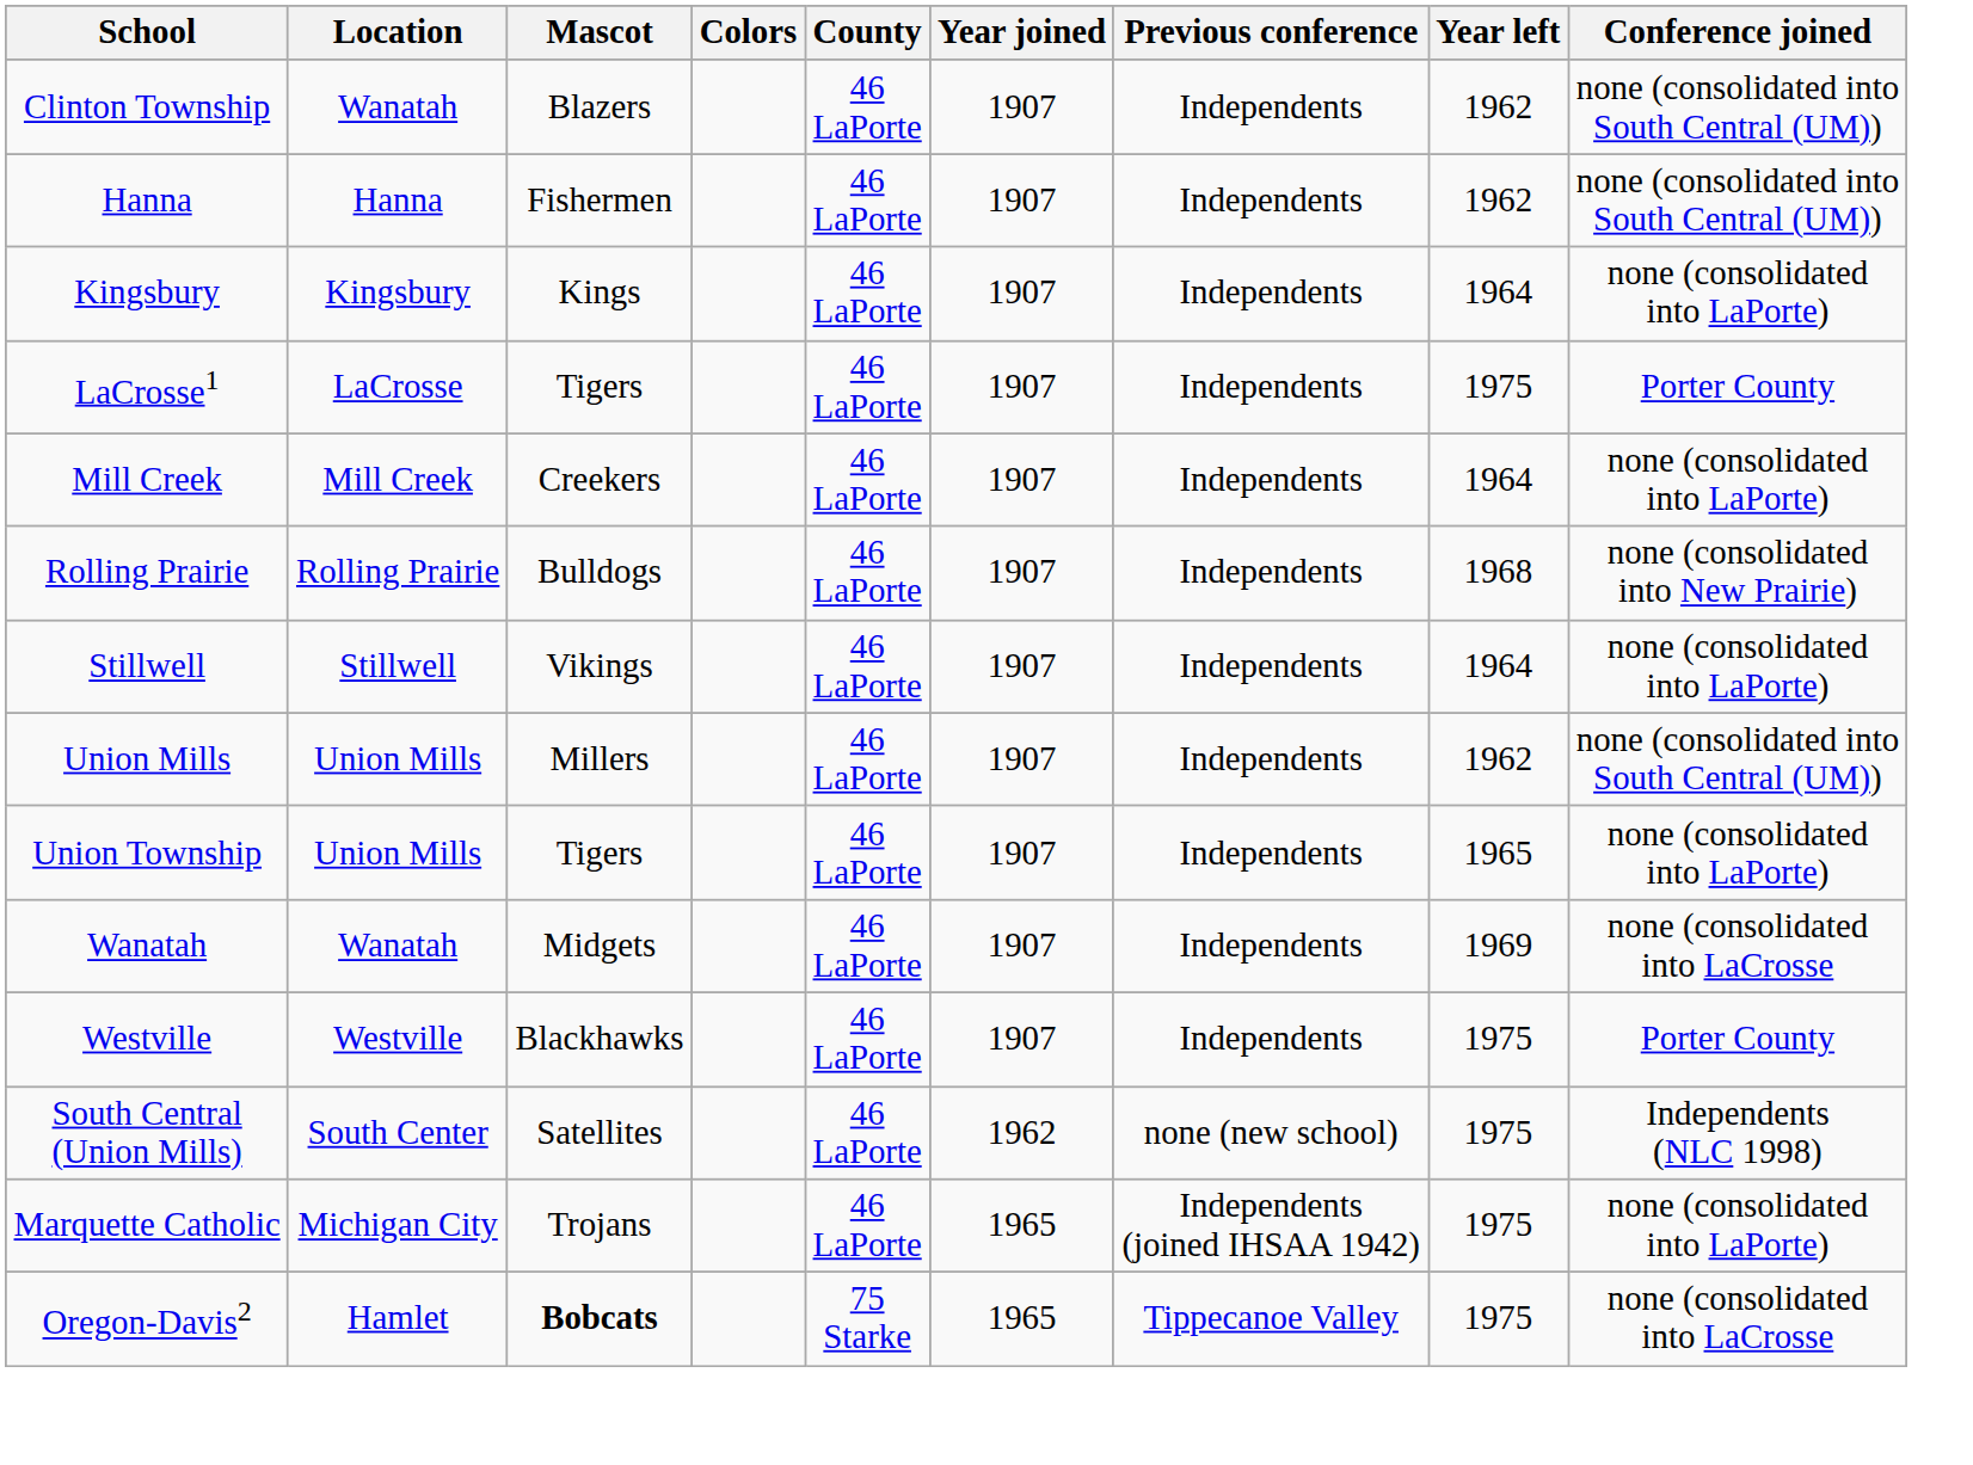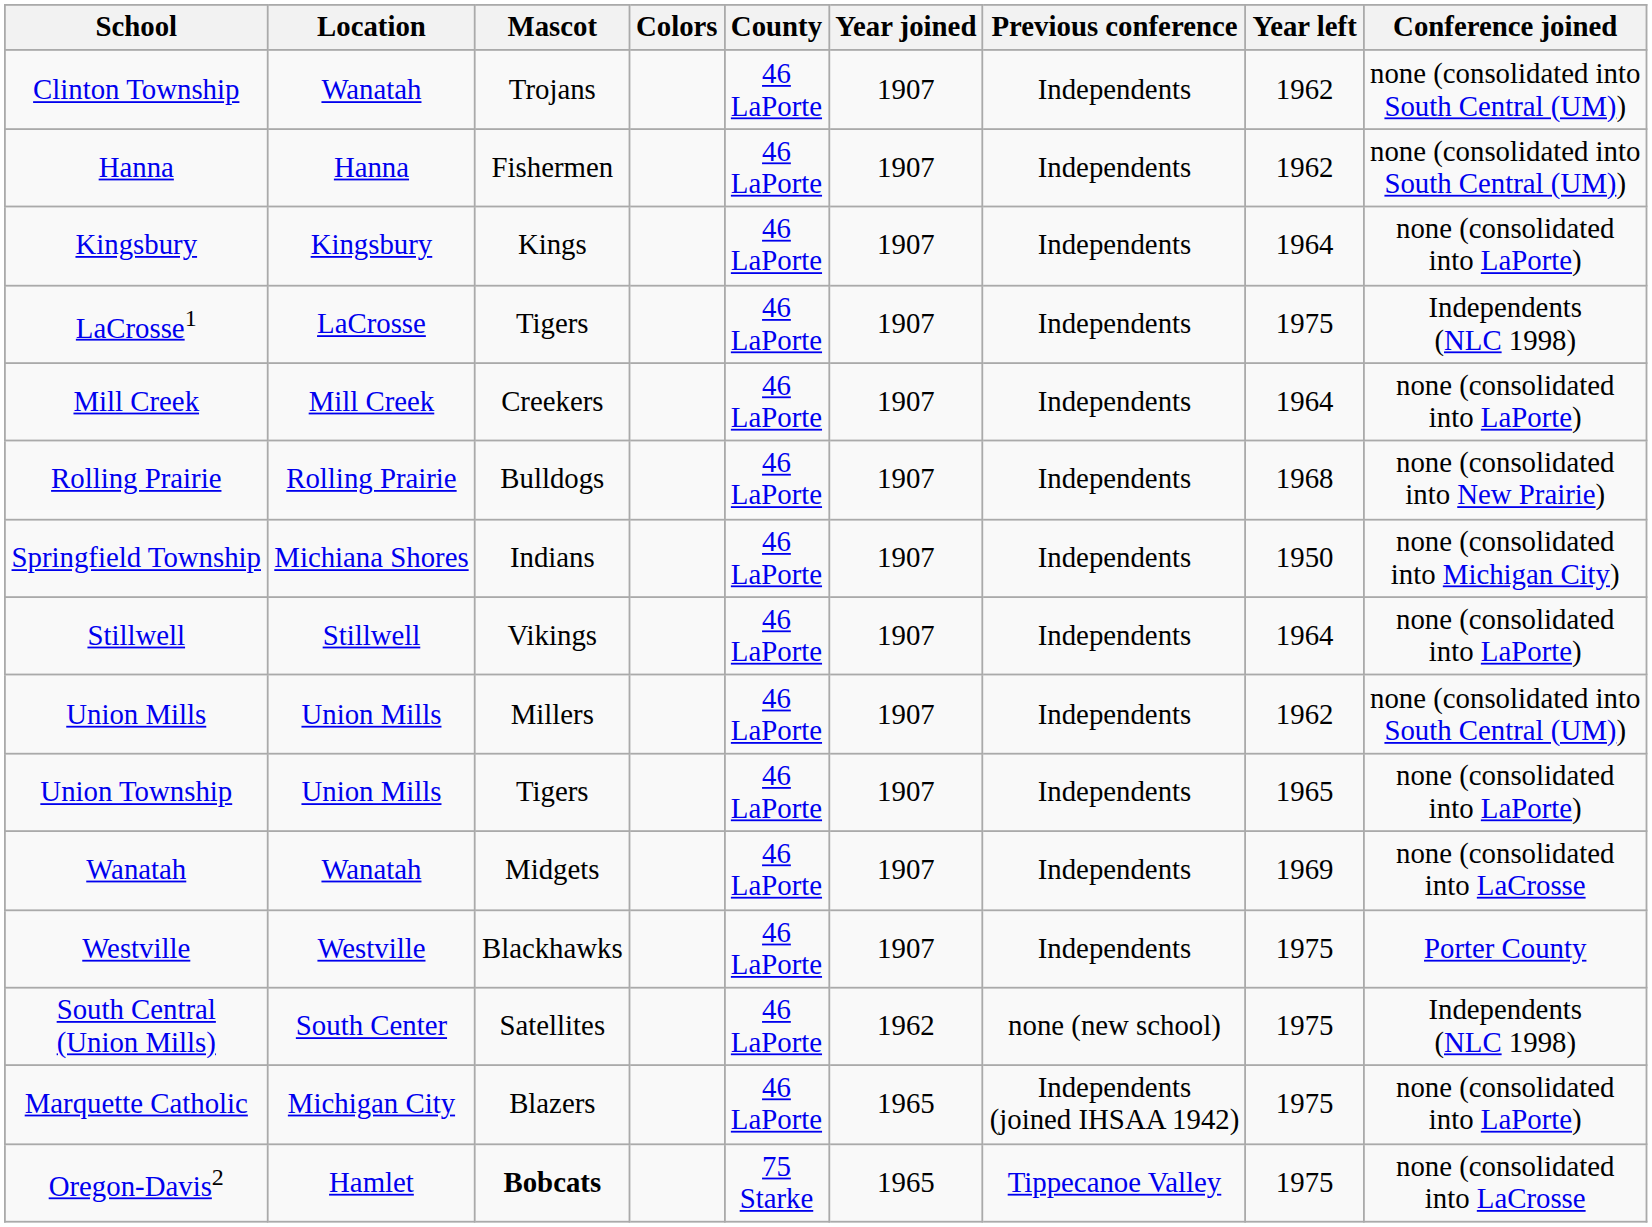Clinton Township | Mascot: Blazers -> Trojans
LaCrosse1 | Conference joined: Porter County -> Independents (NLC 1998)
+ row: Springfield Township | Michiana Shores | Indians | 46 LaPorte | 1907 | Independents | 1950 | none (consolidated into Michigan City)
Marquette Catholic | Mascot: Trojans -> Blazers
